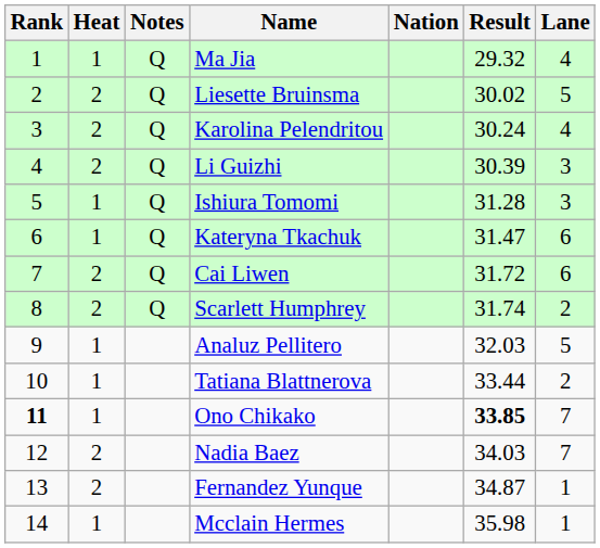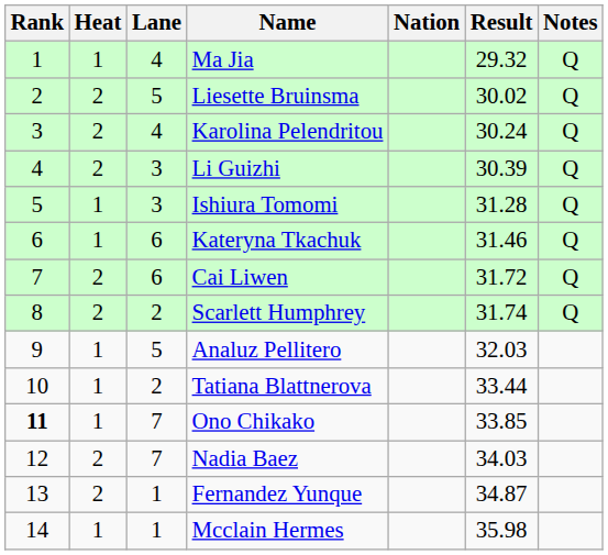columns swapped: Lane <-> Notes
Kateryna Tkachuk | Result: 31.47 -> 31.46
Ono Chikako | Result: bold -> normal
